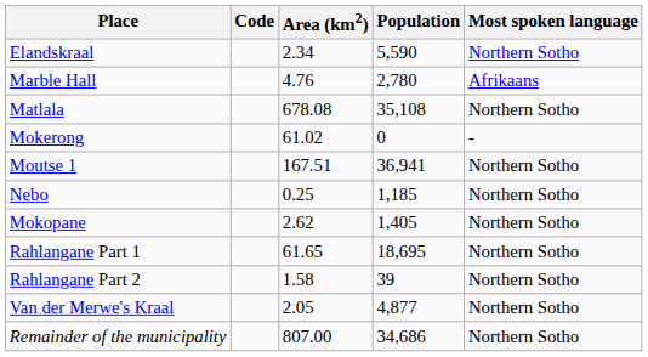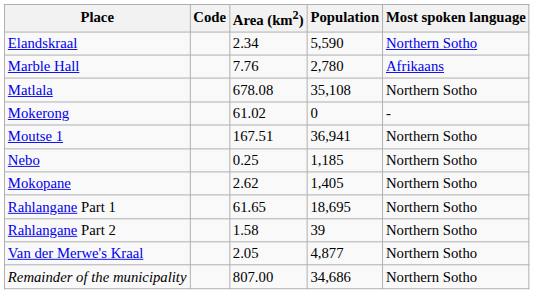Marble Hall | Area (km2): 4.76 -> 7.76
